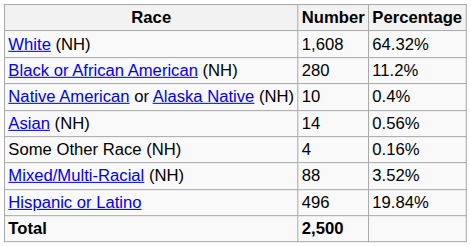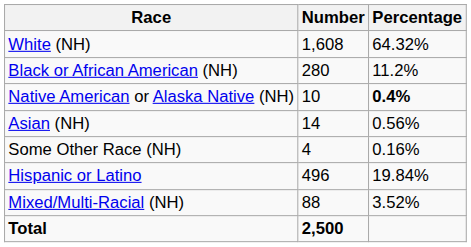Native American or Alaska Native (NH) | Percentage: normal -> bold
rows swapped: Mixed/Multi-Racial (NH) <-> Hispanic or Latino
